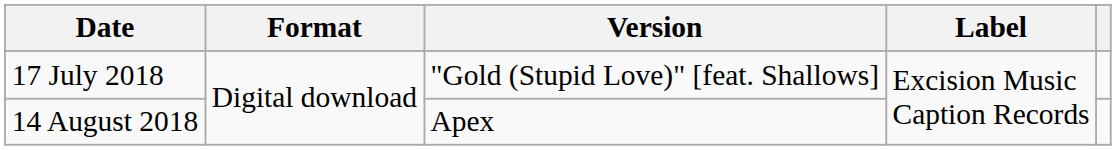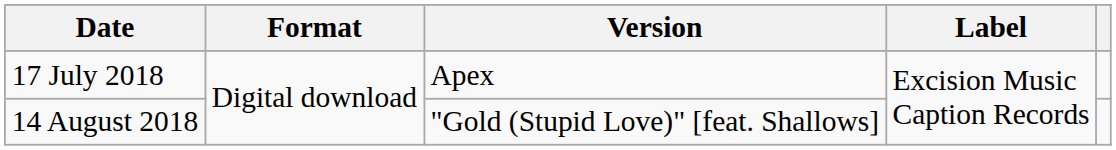17 July 2018 | Version: "Gold (Stupid Love)" [feat. Shallows] -> Apex
14 August 2018 | Version: Apex -> "Gold (Stupid Love)" [feat. Shallows]
